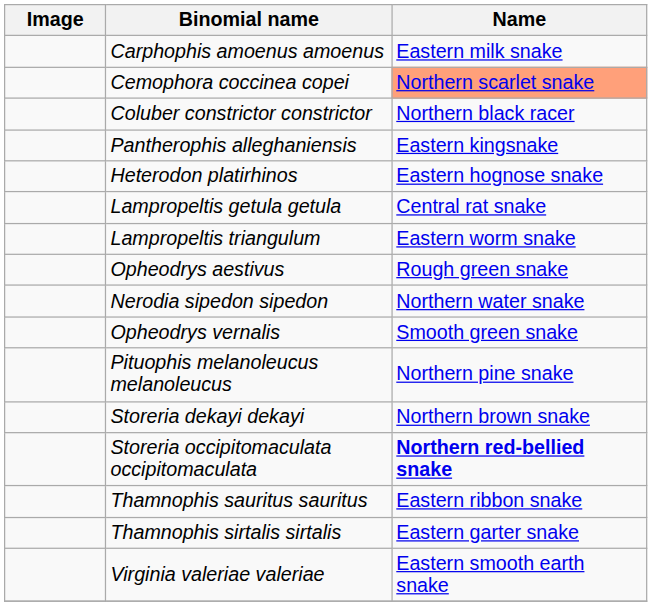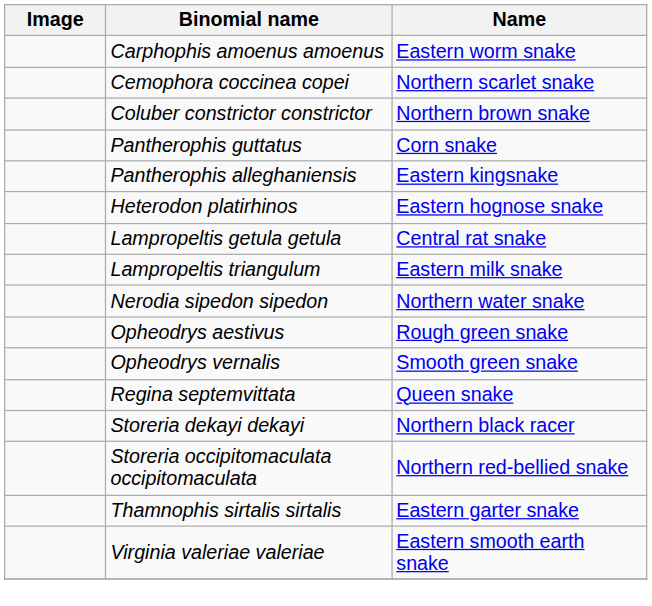Carphophis amoenus amoenus | Name: Eastern milk snake -> Eastern worm snake
Cemophora coccinea copei | Name: lightsalmon background -> no background
Coluber constrictor constrictor | Name: Northern black racer -> Northern brown snake
+ row: Pantherophis guttatus | Corn snake
Lampropeltis triangulum | Name: Eastern worm snake -> Eastern milk snake
rows swapped: Nerodia sipedon sipedon <-> Opheodrys aestivus
+ row: Regina septemvittata | Queen snake
- row: Pituophis melanoleucus melanoleucus | Northern pine snake
Storeria dekayi dekayi | Name: Northern brown snake -> Northern black racer
Storeria occipitomaculata occipitomaculata | Name: bold -> normal
- row: Thamnophis sauritus sauritus | Eastern ribbon snake
